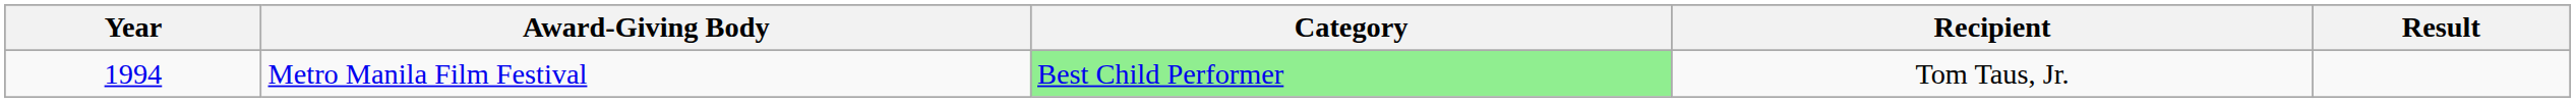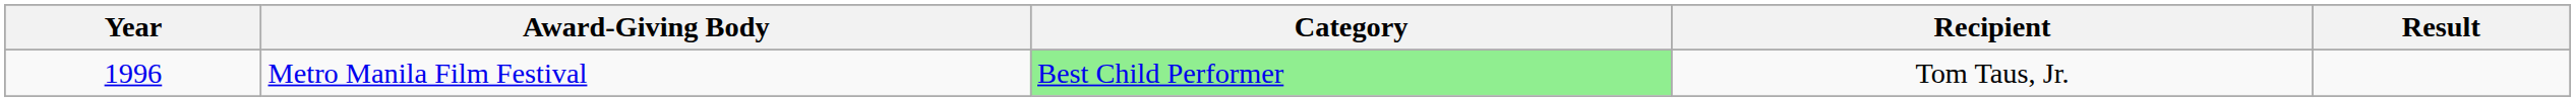Metro Manila Film Festival | Year: 1994 -> 1996
